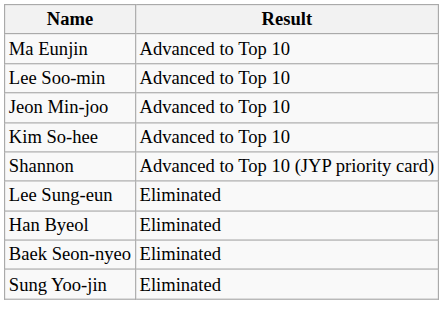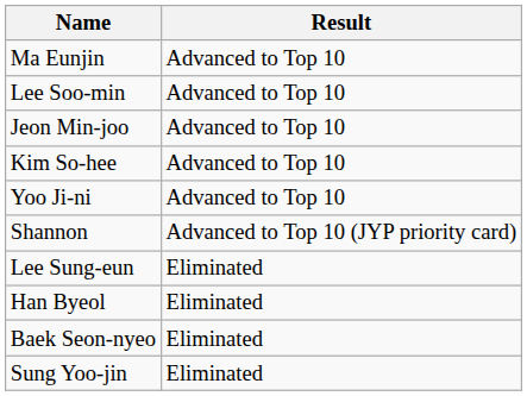+ row: Yoo Ji-ni | Advanced to Top 10
